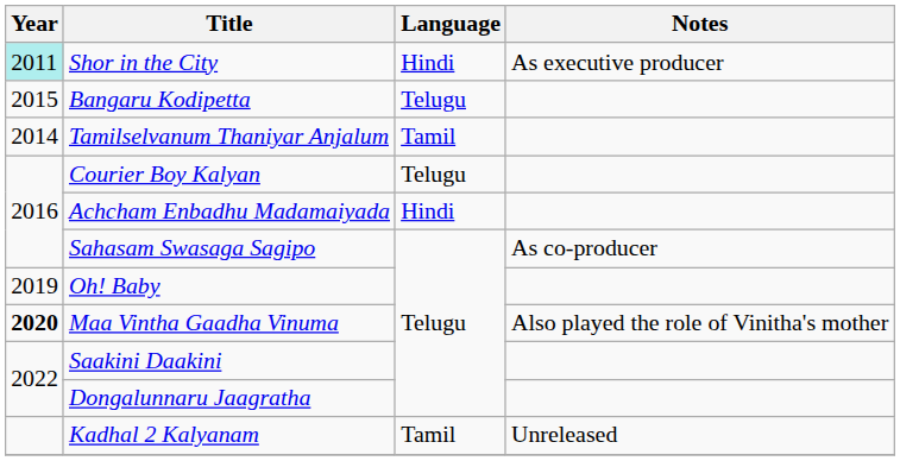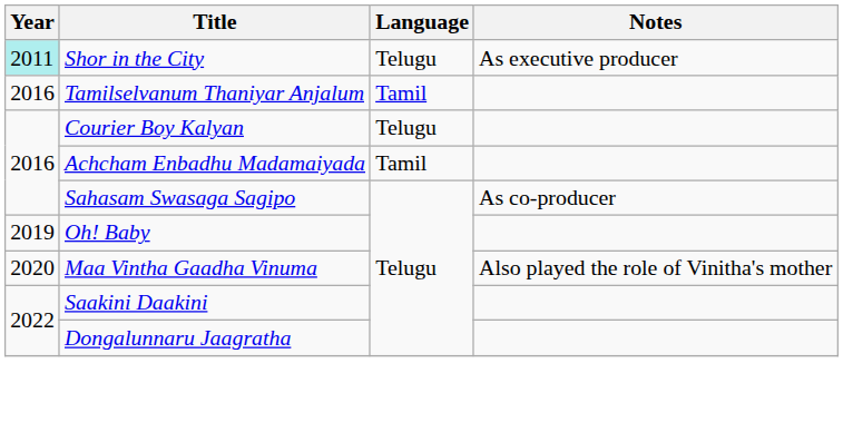Shor in the City | Language: Hindi -> Telugu
- row: 2015 | Bangaru Kodipetta | Telugu
Tamilselvanum Thaniyar Anjalum | Year: 2014 -> 2016
Achcham Enbadhu Madamaiyada | Language: Hindi -> Tamil
Maa Vintha Gaadha Vinuma | Year: bold -> normal
- row: Kadhal 2 Kalyanam | Tamil | Unreleased
